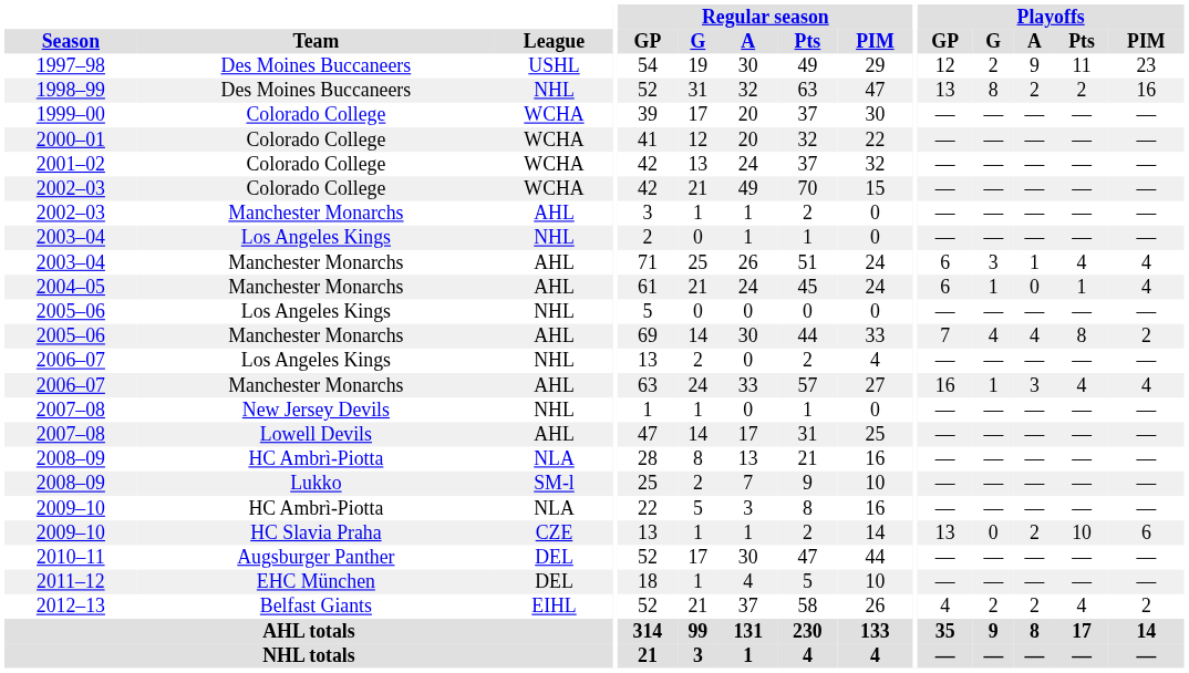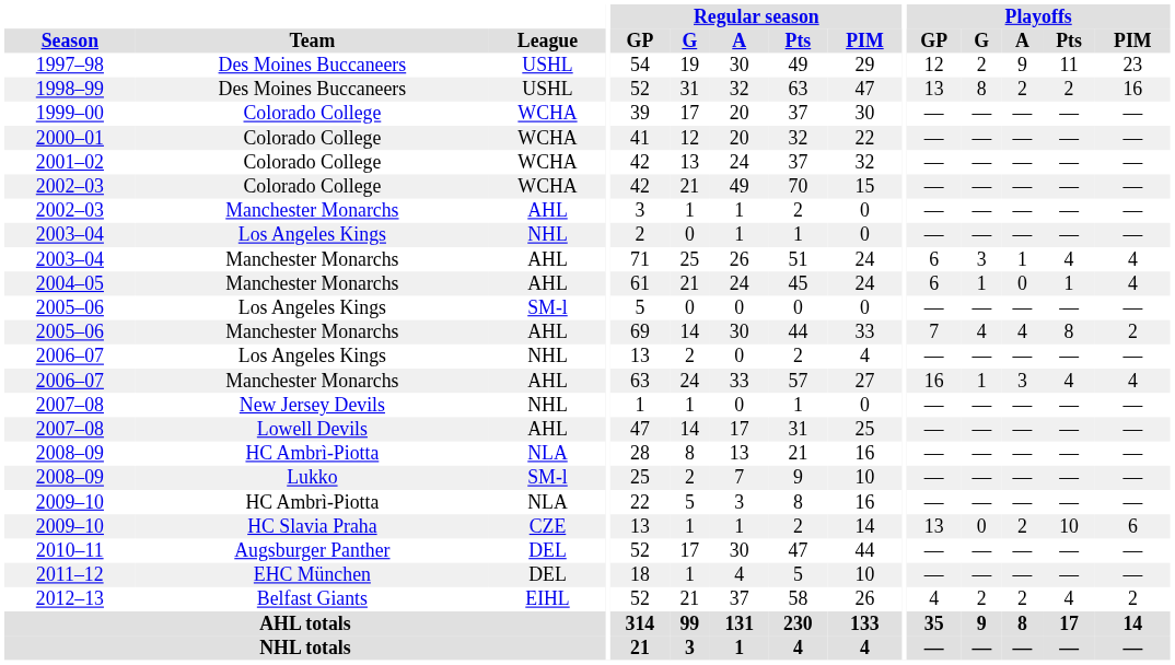1998–99 | League: NHL -> USHL
2005–06 / Los Angeles Kings | League: NHL -> SM-l
